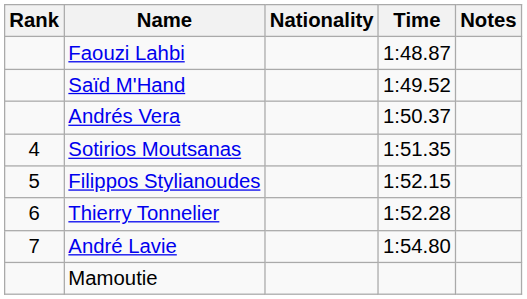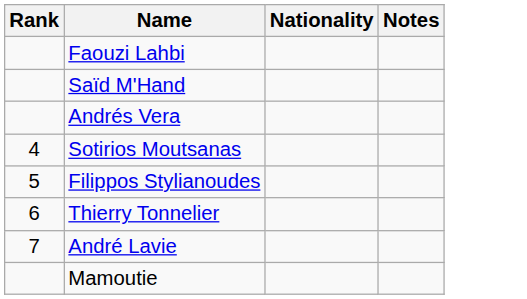- column: Time | 1:48.87 | 1:49.52 | 1:50.37 | 1:51.35 | 1:52.15 | 1:52.28 | 1:54.80
